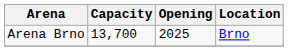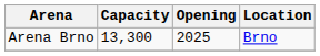Arena Brno | Capacity: 13,700 -> 13,300
